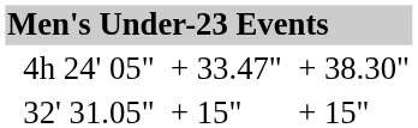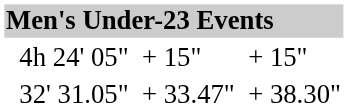4h 24' 05" | column 5: + 33.47" -> + 15"
4h 24' 05" | column 7: + 38.30" -> + 15"
32' 31.05" | column 5: + 15" -> + 33.47"
32' 31.05" | column 7: + 15" -> + 38.30"
